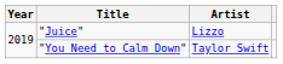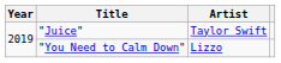"Juice" | Artist: Lizzo -> Taylor Swift
"You Need to Calm Down" | Artist: Taylor Swift -> Lizzo
